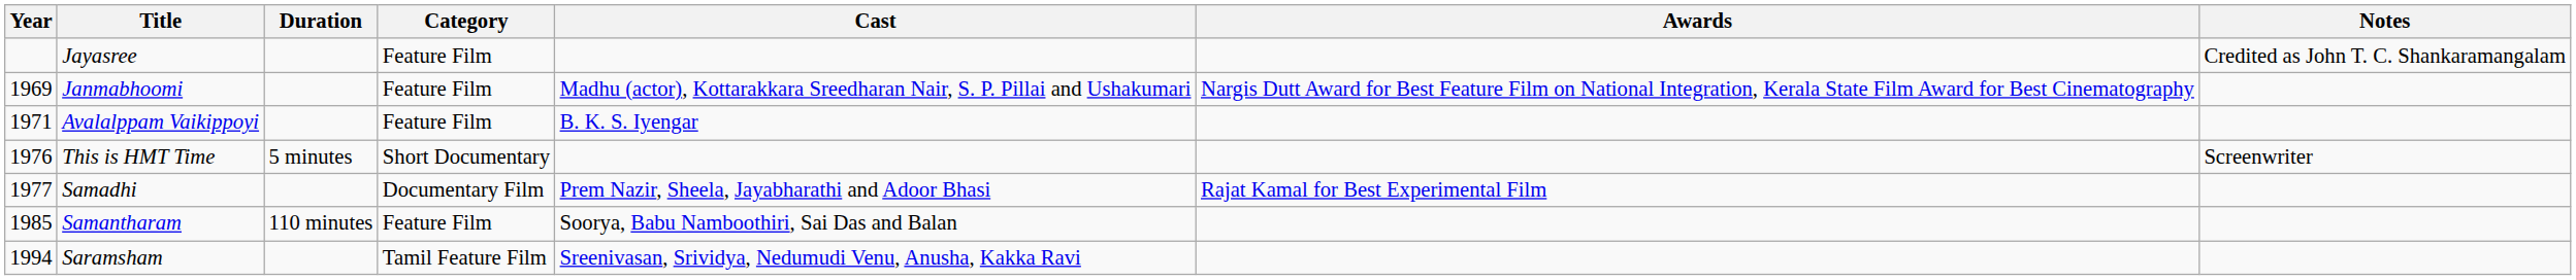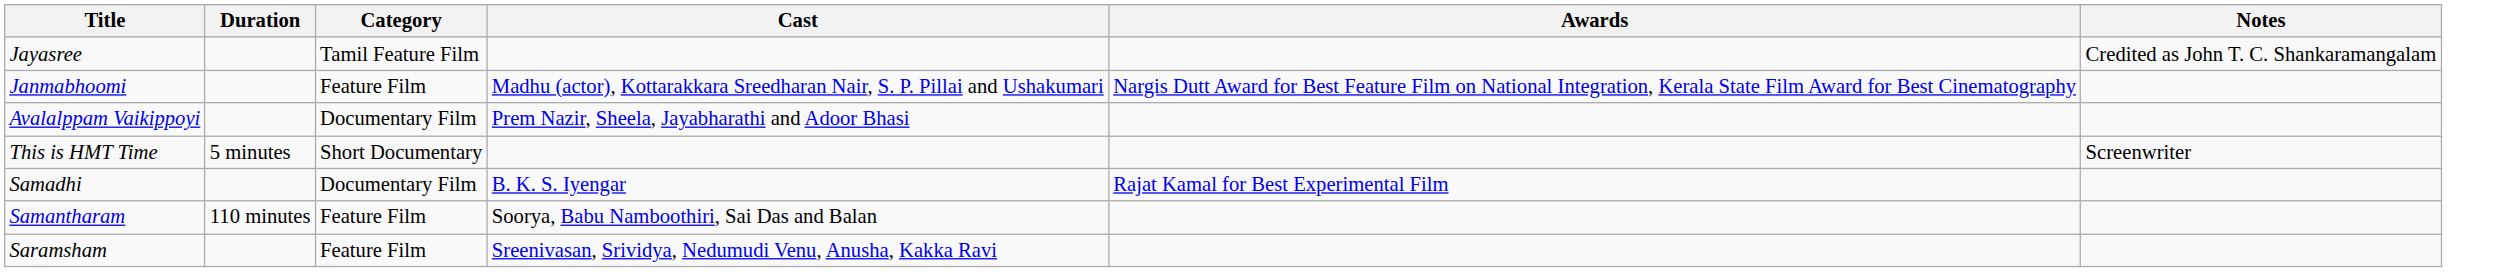- column: Year | 1969 | 1971 | 1976 | 1977 | 1985 | 1994
Jayasree | Category: Feature Film -> Tamil Feature Film
Avalalppam Vaikippoyi | Category: Feature Film -> Documentary Film
Avalalppam Vaikippoyi | Cast: B. K. S. Iyengar -> Prem Nazir, Sheela, Jayabharathi and Adoor Bhasi
Samadhi | Cast: Prem Nazir, Sheela, Jayabharathi and Adoor Bhasi -> B. K. S. Iyengar
Saramsham | Category: Tamil Feature Film -> Feature Film
